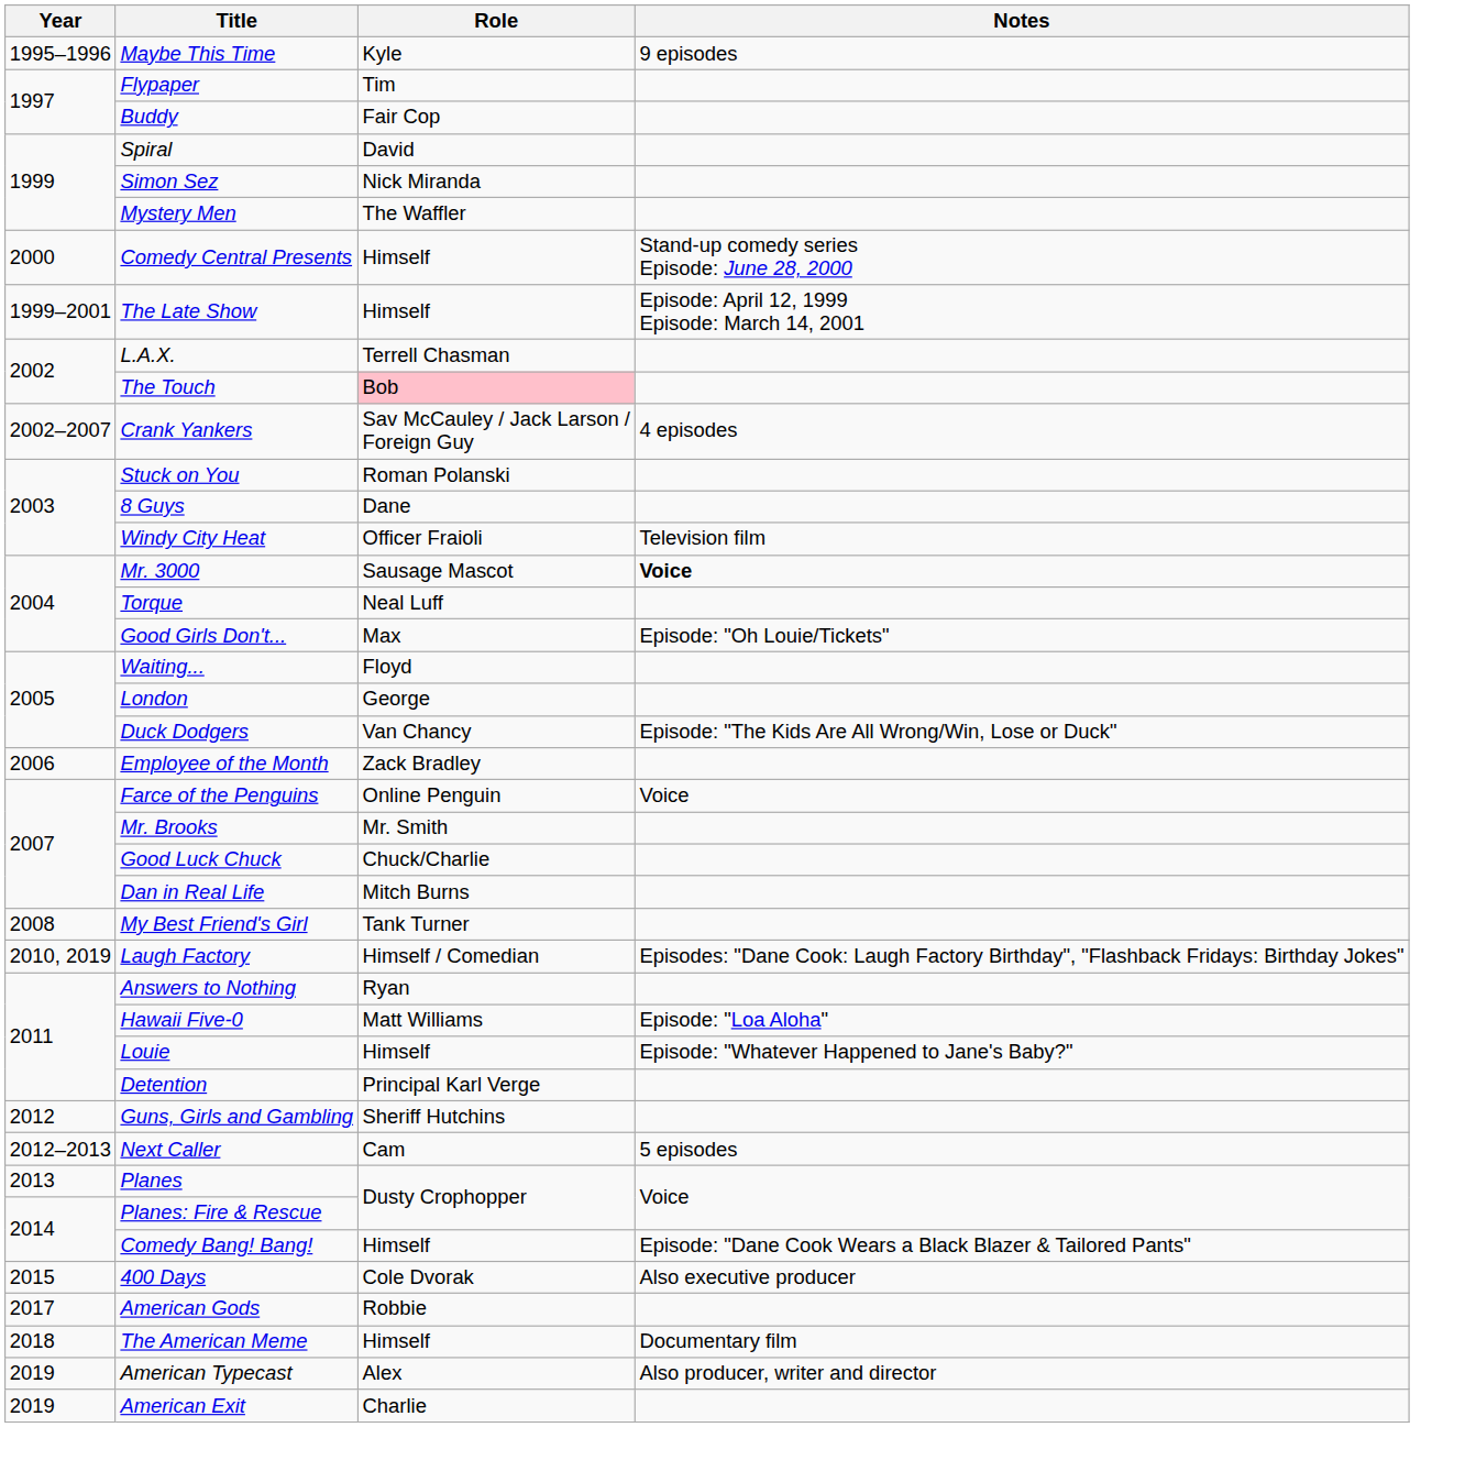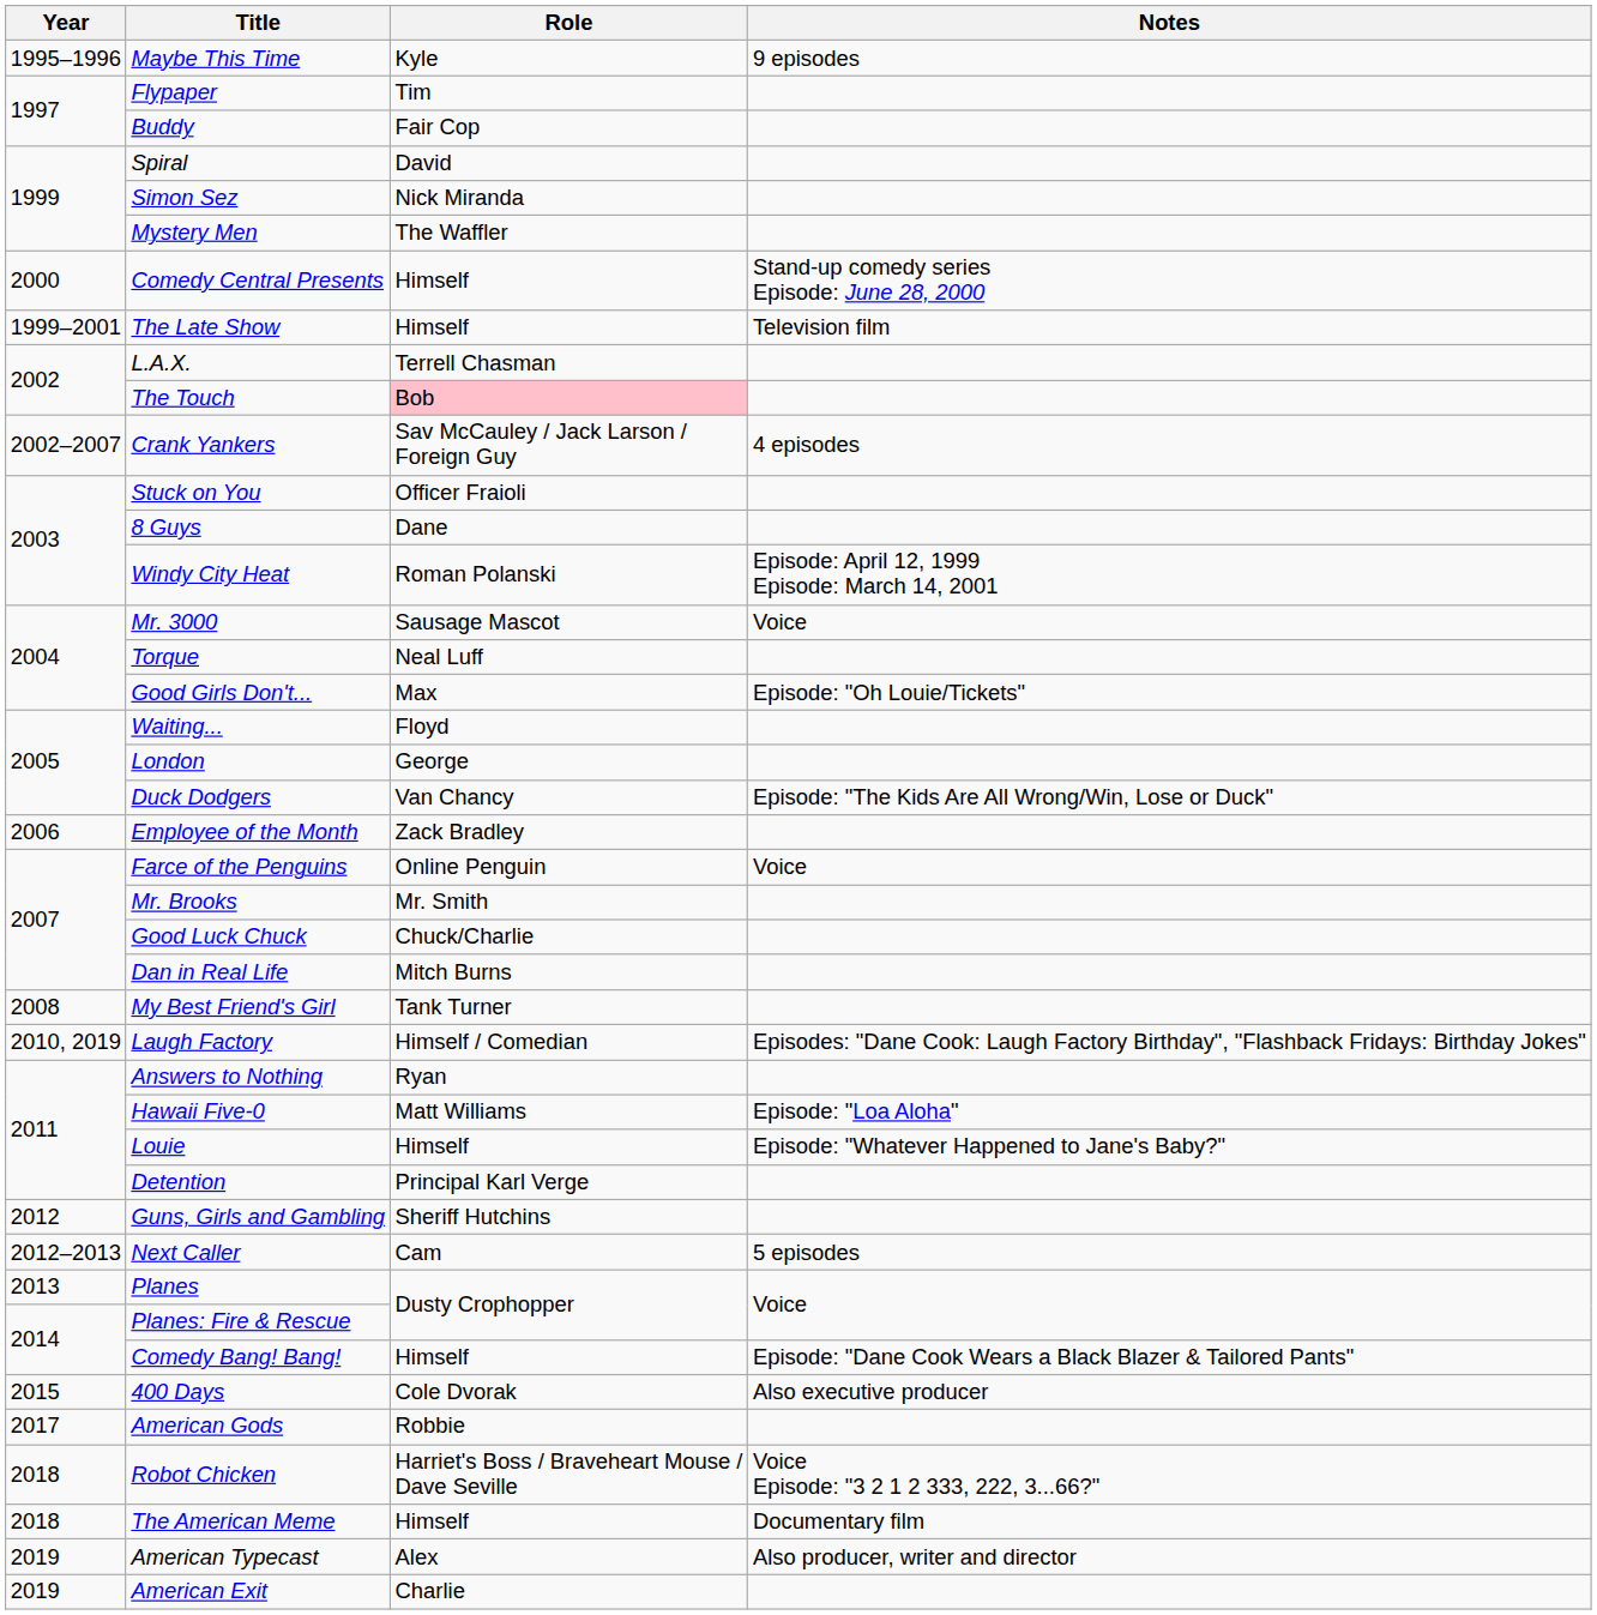The Late Show | Notes: Episode: April 12, 1999 Episode: March 14, 2001 -> Television film
Stuck on You | Role: Roman Polanski -> Officer Fraioli
Windy City Heat | Role: Officer Fraioli -> Roman Polanski
Windy City Heat | Notes: Television film -> Episode: April 12, 1999 Episode: March 14, 2001
Mr. 3000 | Notes: bold -> normal
+ row: 2018 | Robot Chicken | Harriet's Boss / Braveheart Mouse / Dave Seville | Voice Episode: "3 2 1 2 333, 222, 3...66?"
